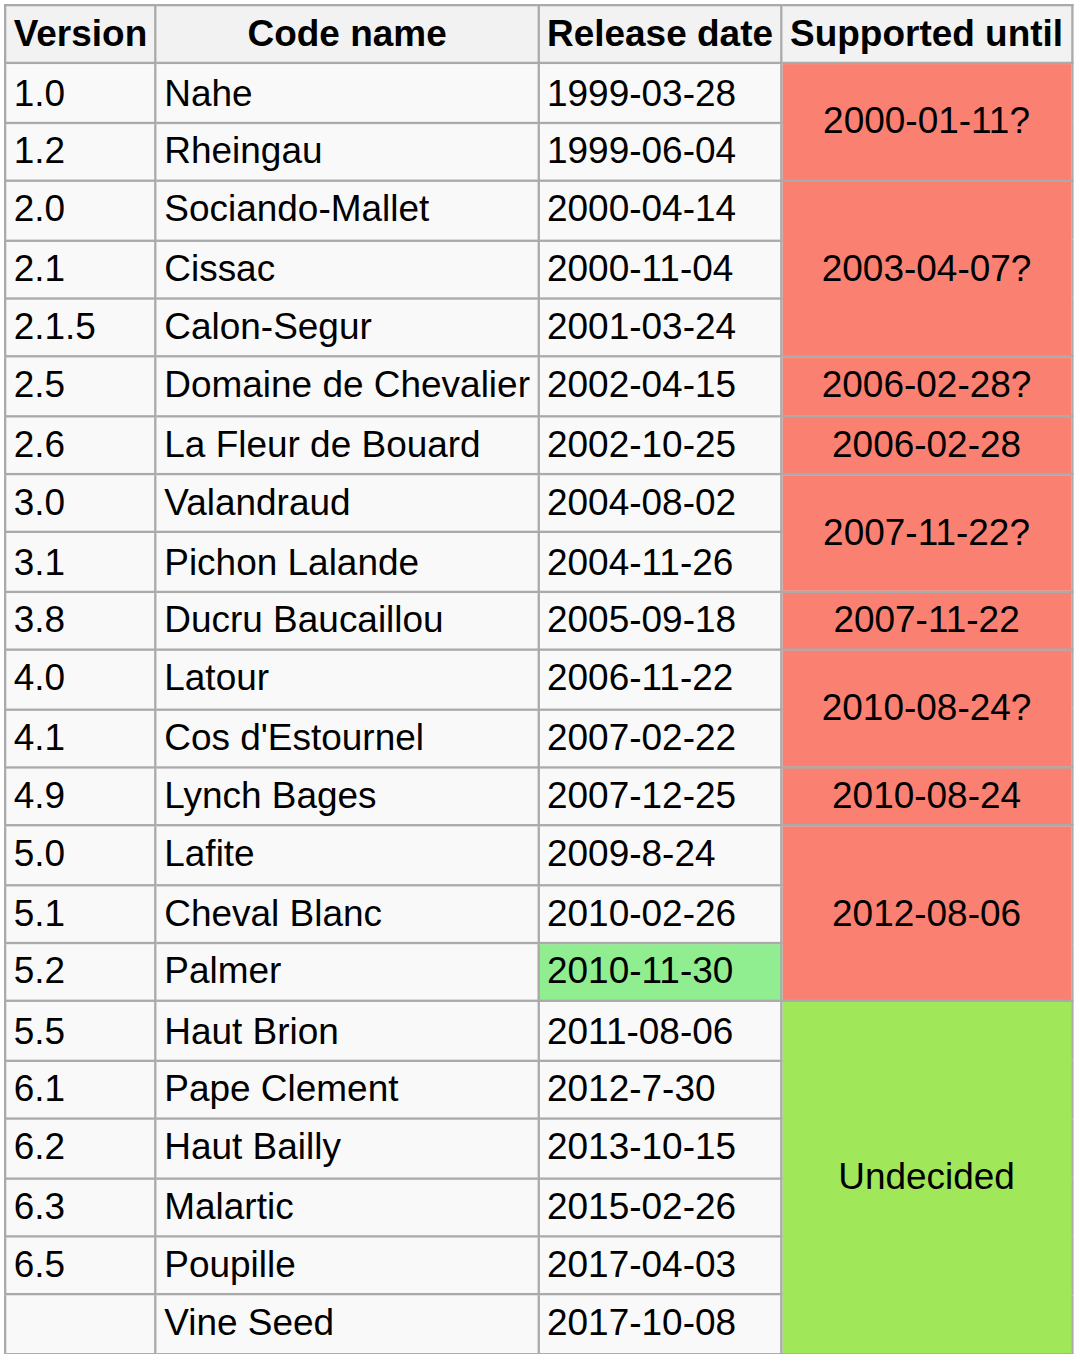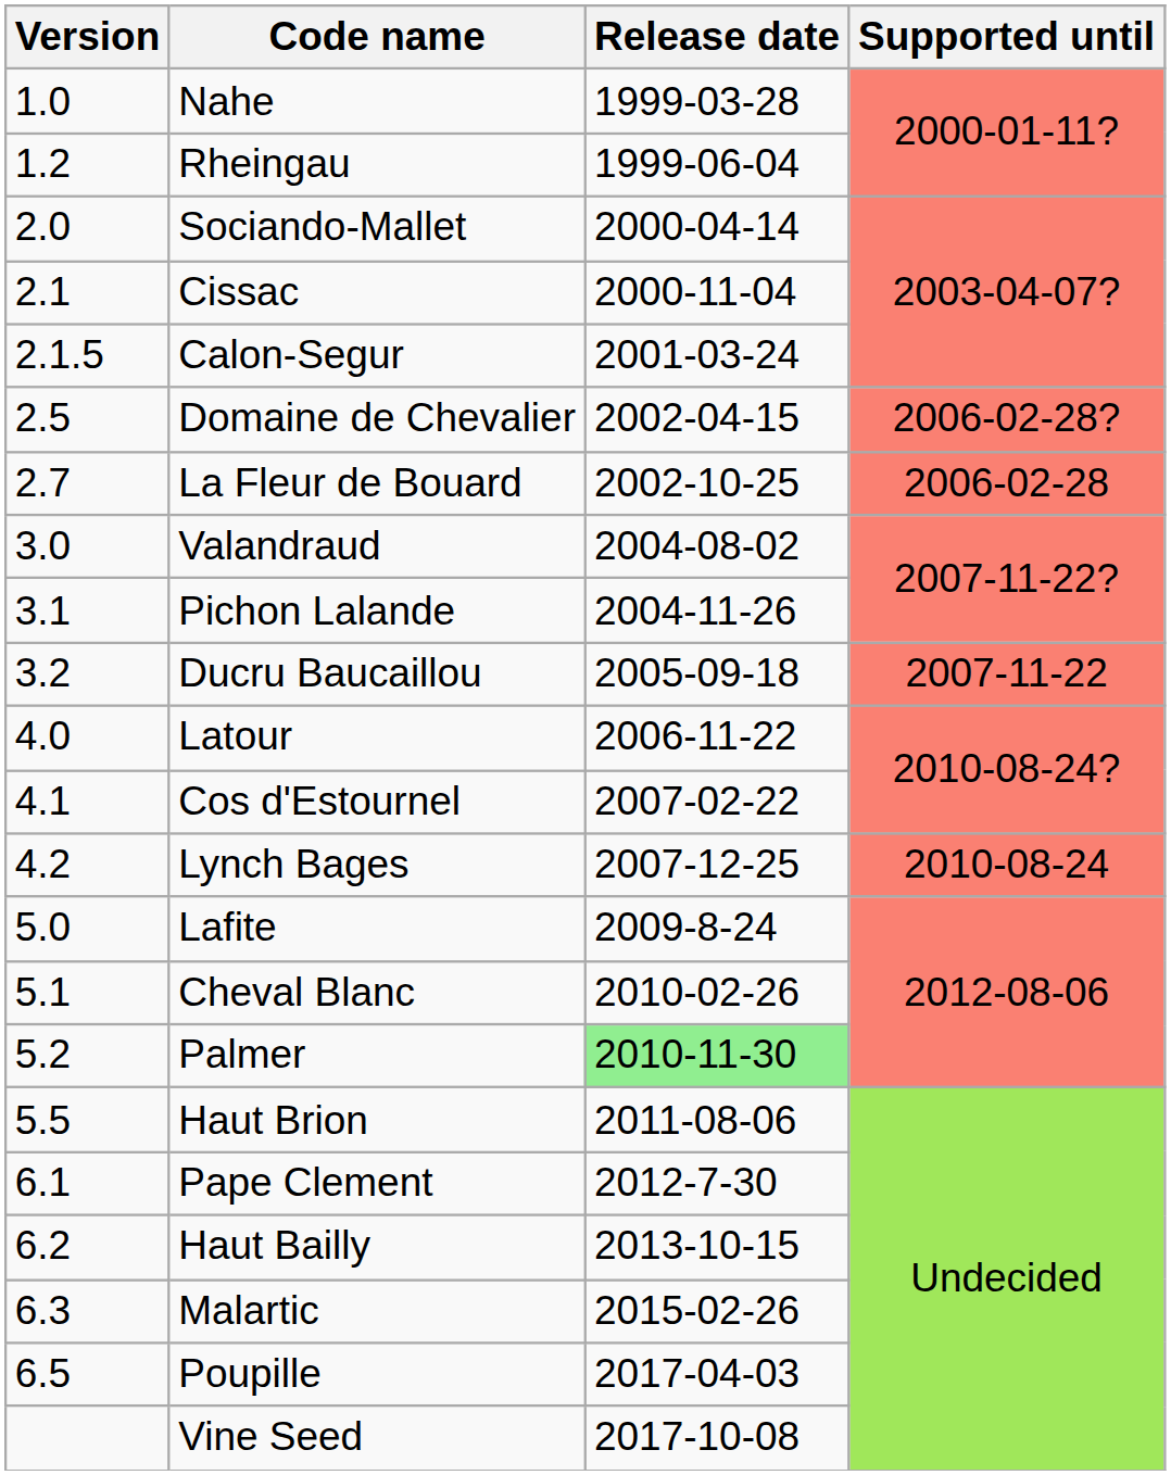La Fleur de Bouard | Version: 2.6 -> 2.7
Ducru Baucaillou | Version: 3.8 -> 3.2
Lynch Bages | Version: 4.9 -> 4.2
